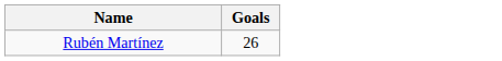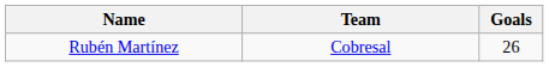+ column: Team | Cobresal
